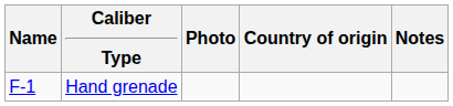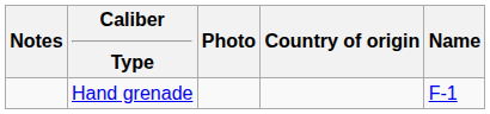columns swapped: Name <-> Notes
